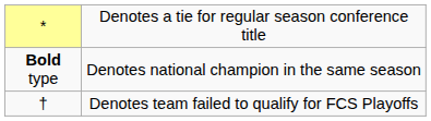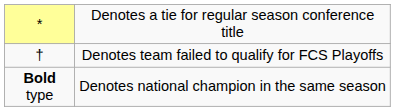rows swapped: † <-> Bold type
